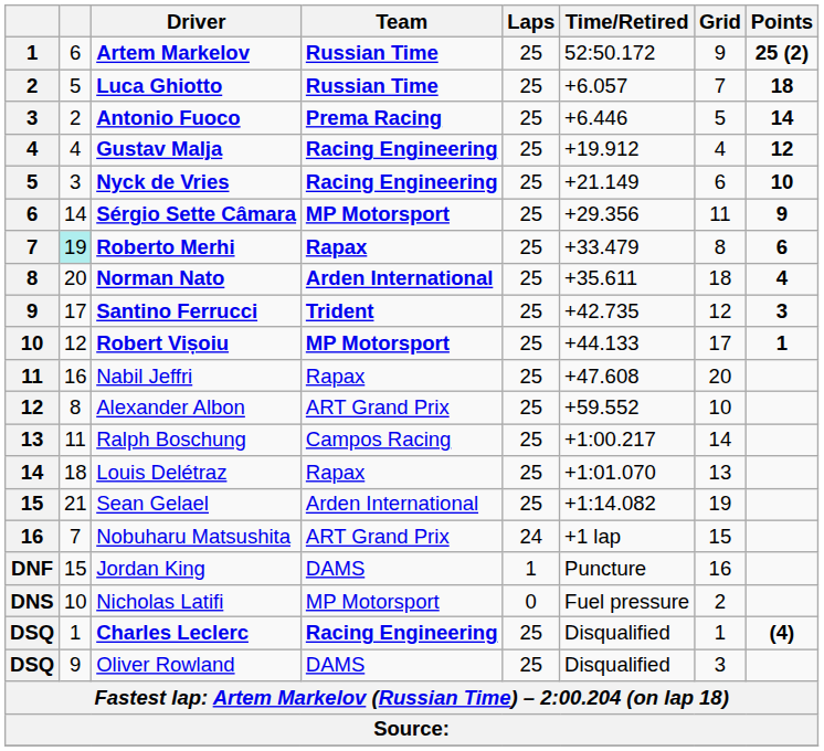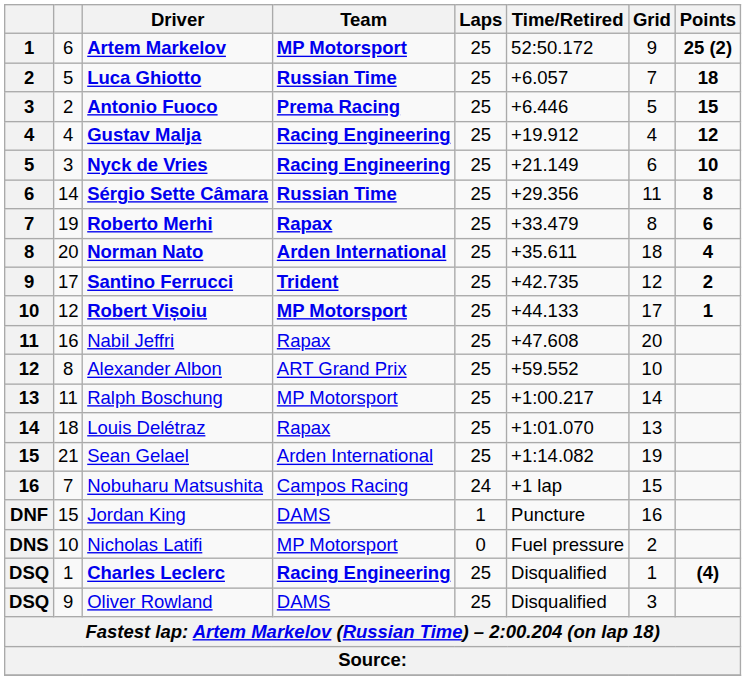Artem Markelov | Team: Russian Time -> MP Motorsport
Antonio Fuoco | Points: 14 -> 15
Sérgio Sette Câmara | Team: MP Motorsport -> Russian Time
Sérgio Sette Câmara | Points: 9 -> 8
Roberto Merhi | column 2: paleturquoise background -> no background
Santino Ferrucci | Points: 3 -> 2
Ralph Boschung | Team: Campos Racing -> MP Motorsport
Nobuharu Matsushita | Team: ART Grand Prix -> Campos Racing
